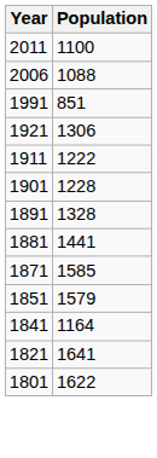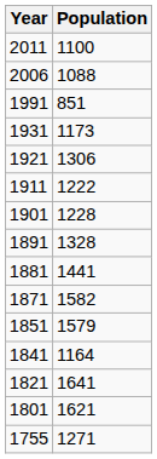+ row: 1931 | 1173
1871 | Population: 1585 -> 1582
1801 | Population: 1622 -> 1621
+ row: 1755 | 1271
